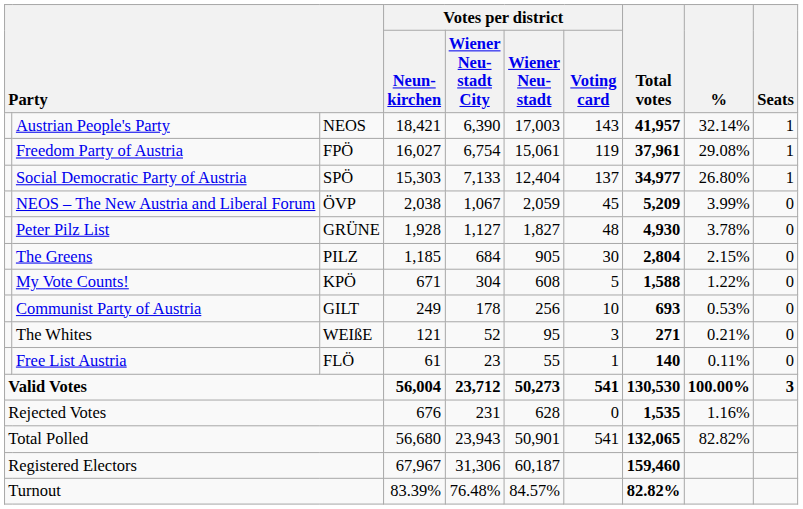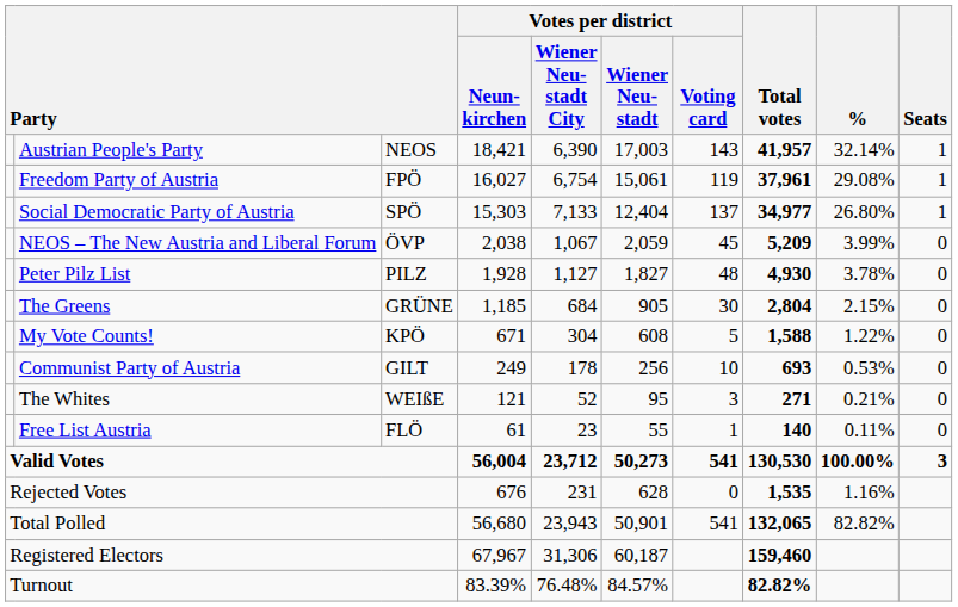Peter Pilz List | column 3: GRÜNE -> PILZ
The Greens | column 3: PILZ -> GRÜNE
